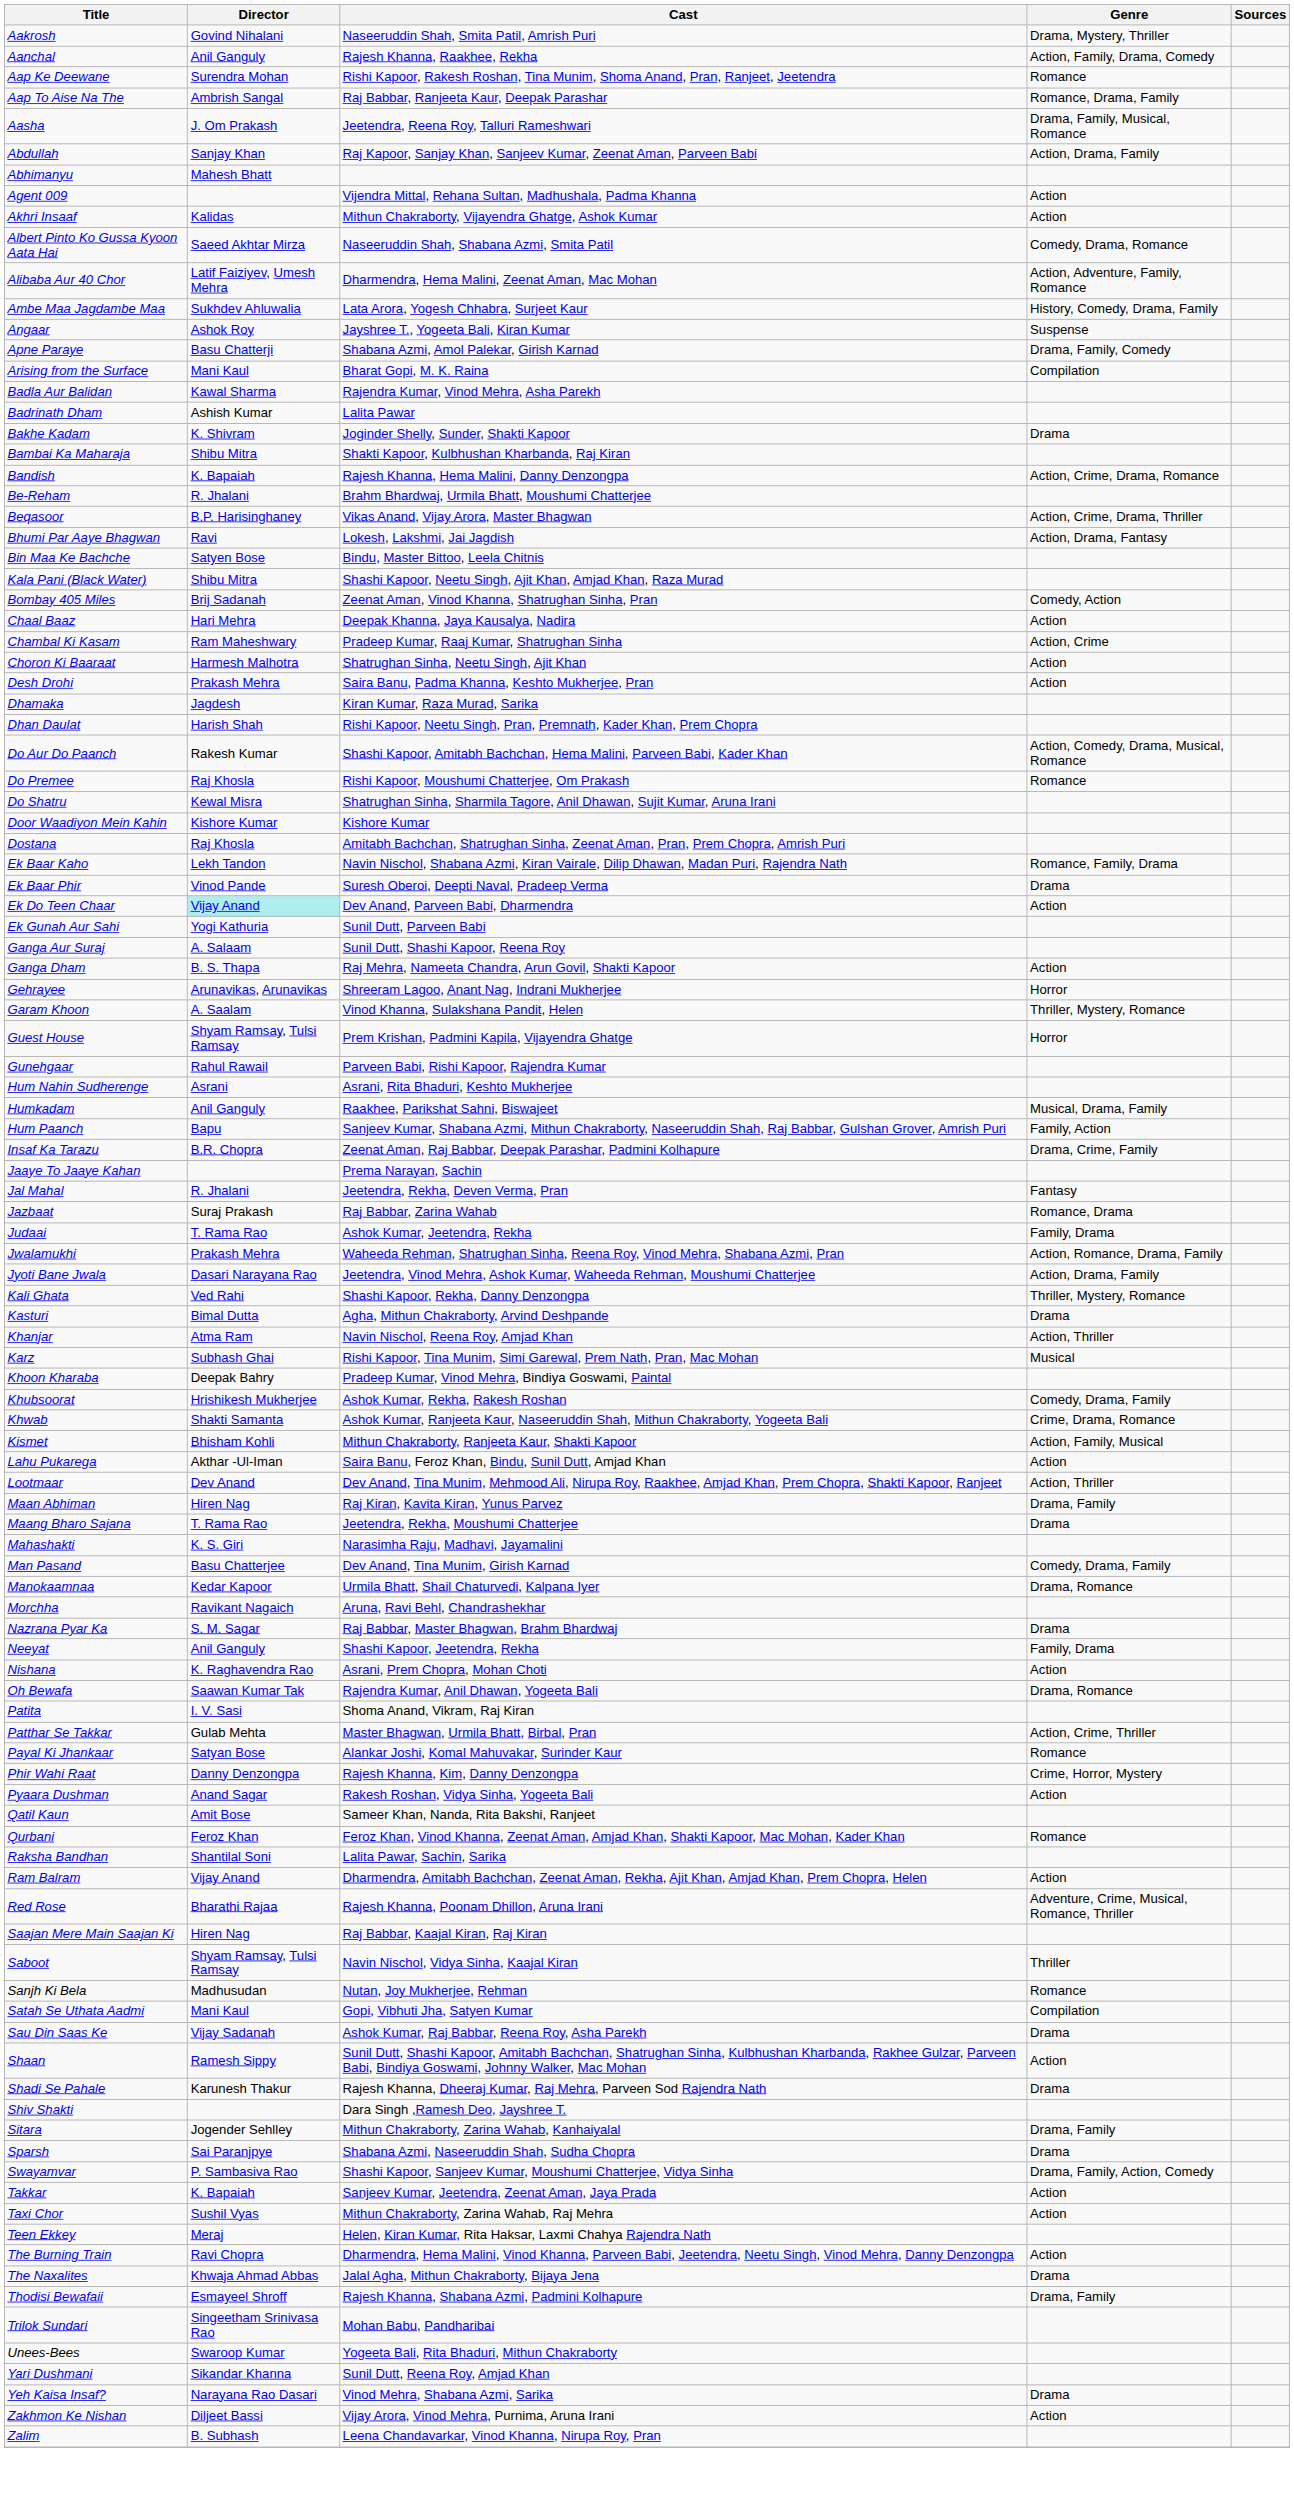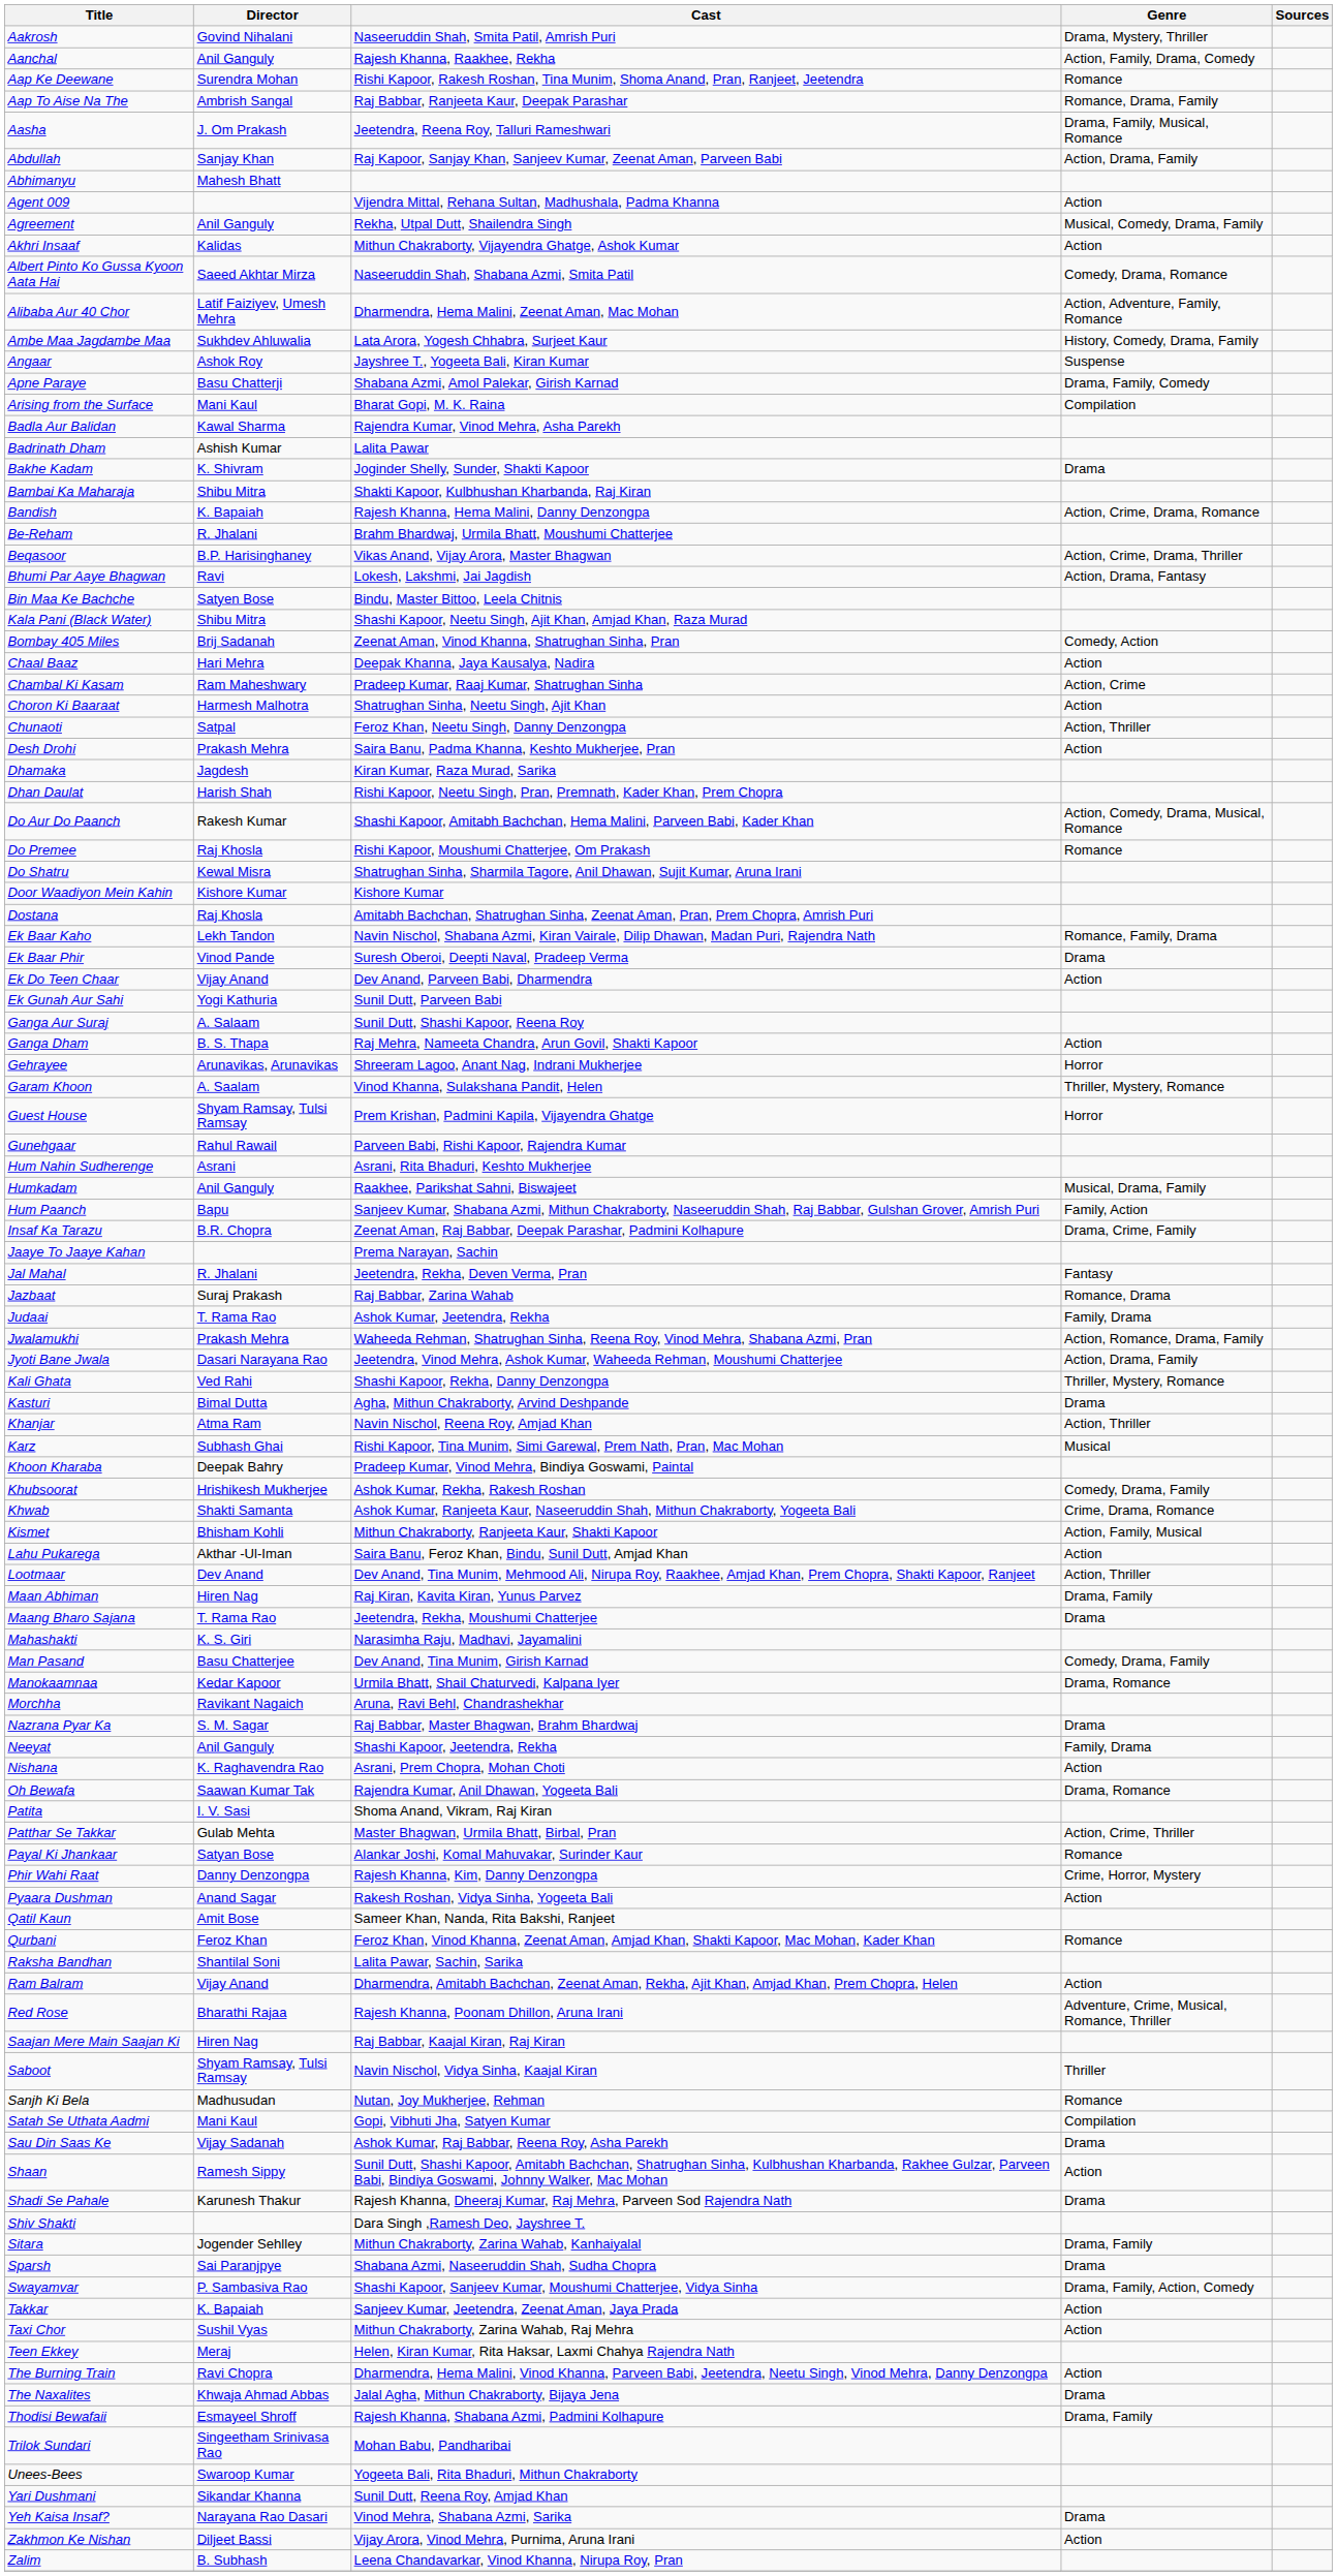+ row: Agreement | Anil Ganguly | Rekha, Utpal Dutt, Shailendra Singh | Musical, Comedy, Drama, Family
+ row: Chunaoti | Satpal | Feroz Khan, Neetu Singh, Danny Denzongpa | Action, Thriller
Ek Do Teen Chaar | Director: paleturquoise background -> no background
